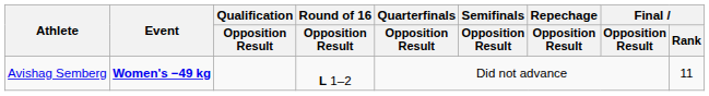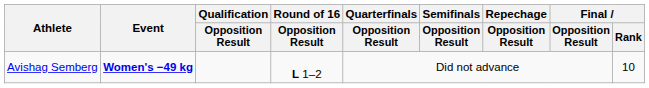Avishag Semberg | Final / Rank: 11 -> 10
